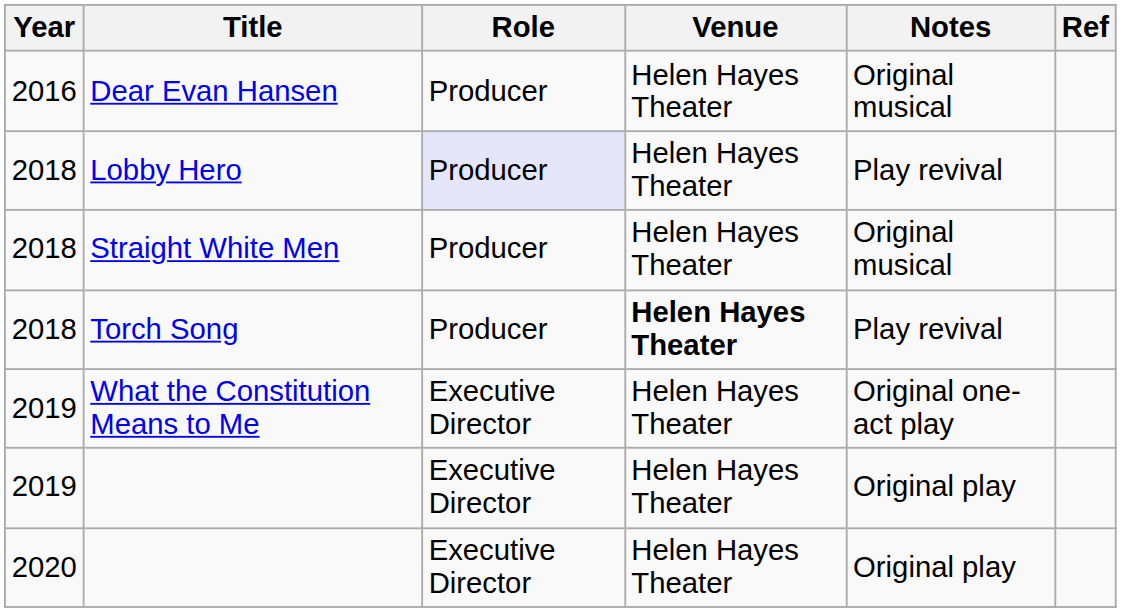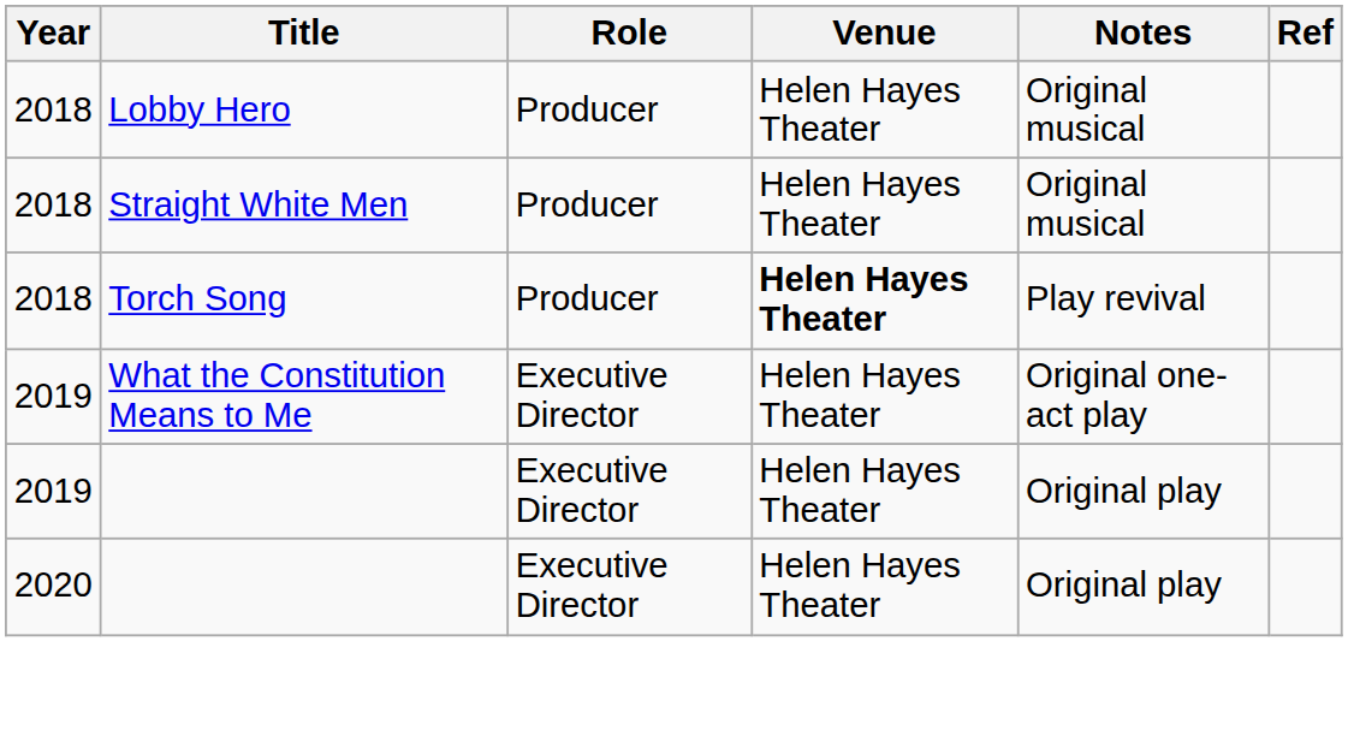- row: 2016 | Dear Evan Hansen | Producer | Helen Hayes Theater | Original musical
Lobby Hero | Role: lavender background -> no background
Lobby Hero | Notes: Play revival -> Original musical
